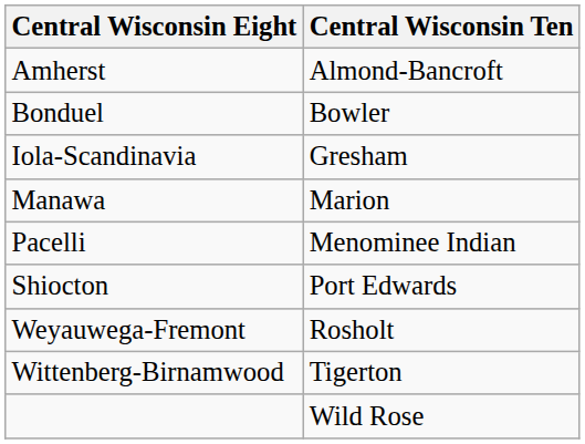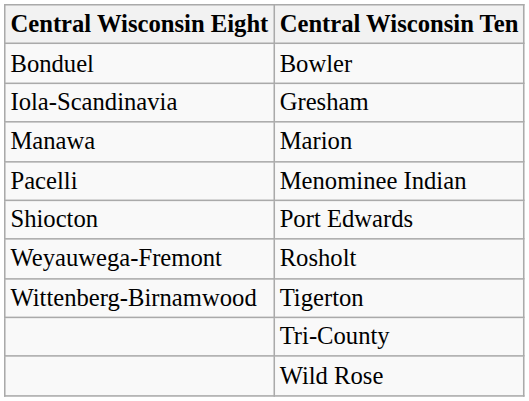- row: Amherst | Almond-Bancroft
+ row: Tri-County
